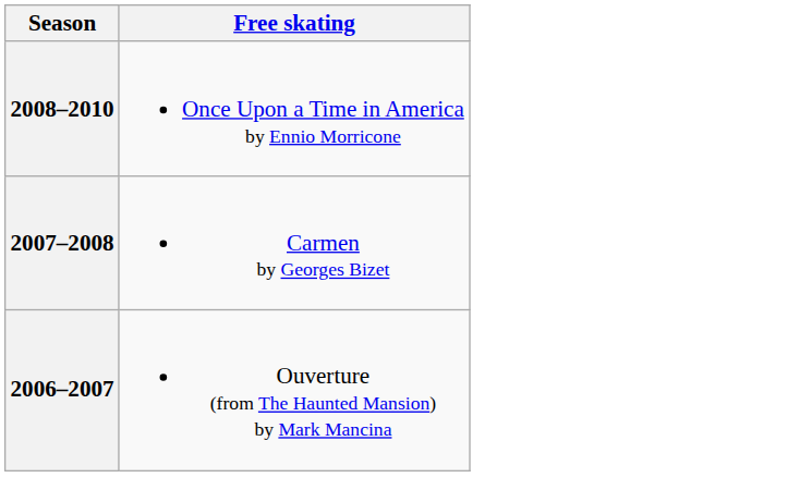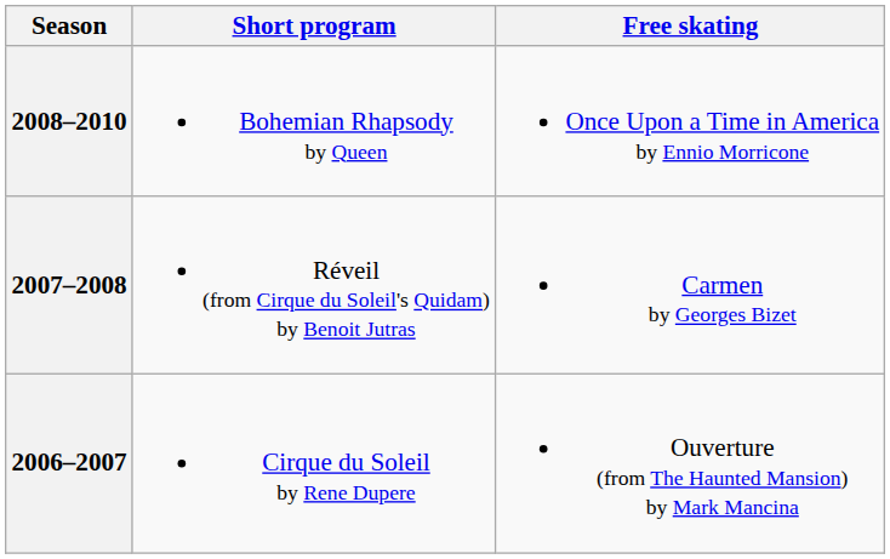+ column: Short program | Bohemian Rhapsody by Queen | Réveil (from Cirque du Soleil's Quidam) by Benoit Jutras | Cirque du Soleil by Rene Dupere
